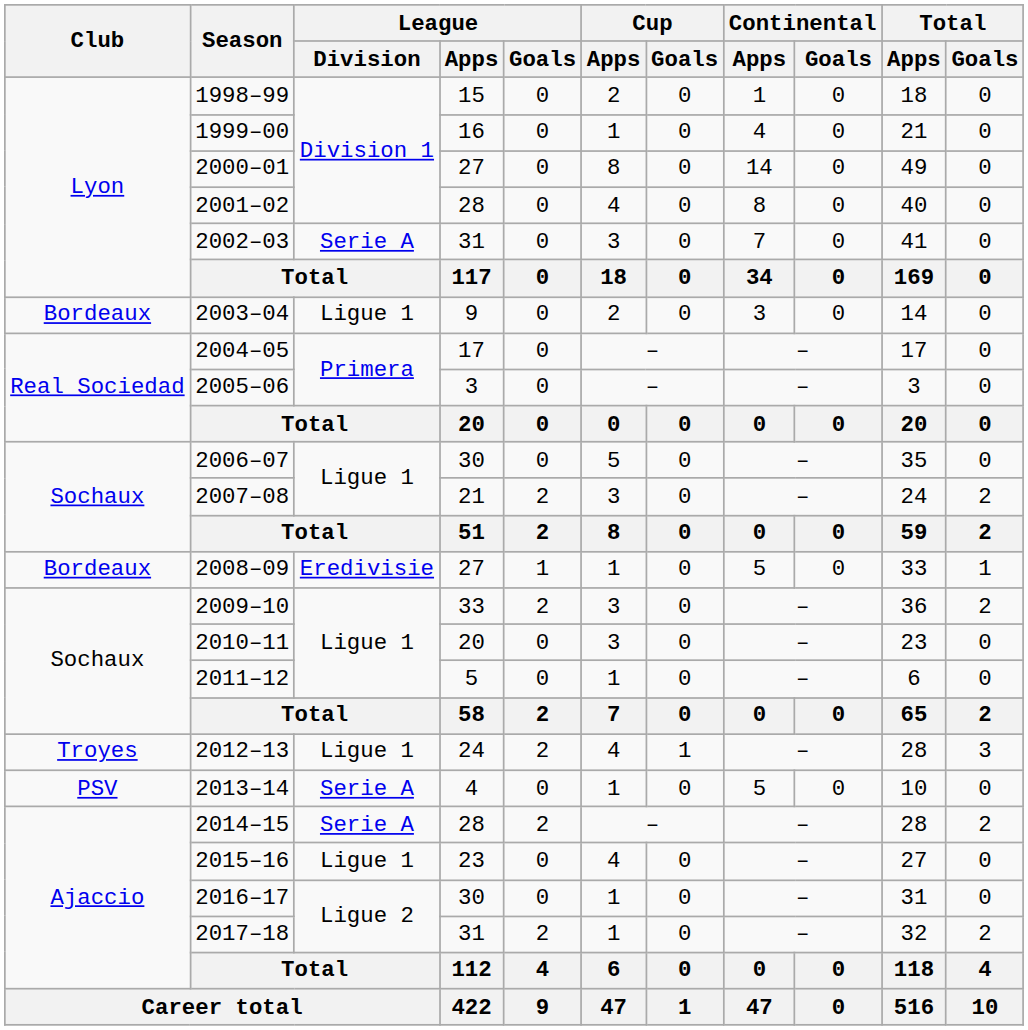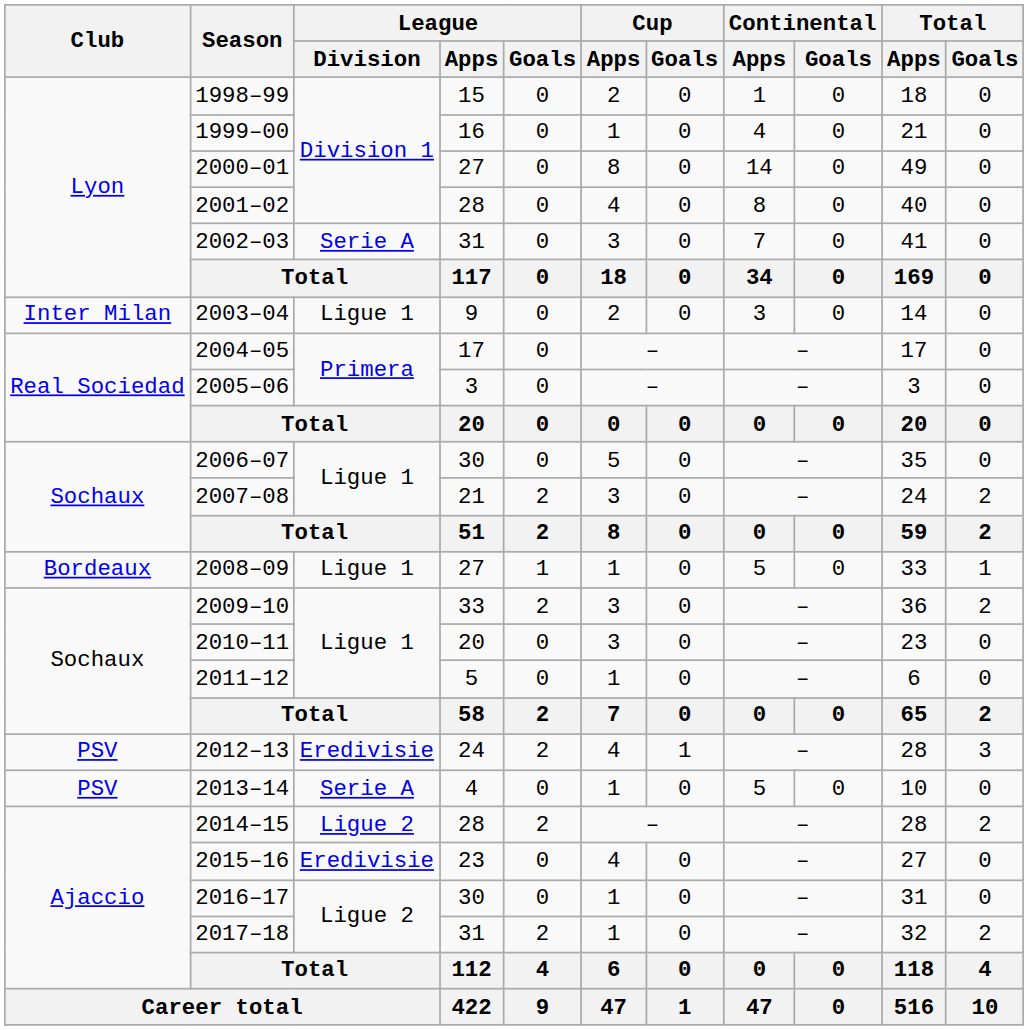2003–04 | Club: Bordeaux -> Inter Milan
2008–09 | League / Division: Eredivisie -> Ligue 1
2012–13 | Club: Troyes -> PSV
2012–13 | League / Division: Ligue 1 -> Eredivisie
2014–15 | League / Division: Serie A -> Ligue 2
2015–16 | League / Division: Ligue 1 -> Eredivisie
